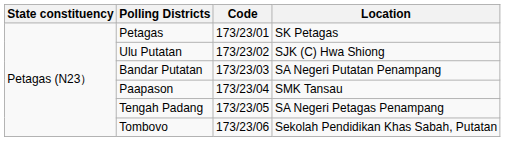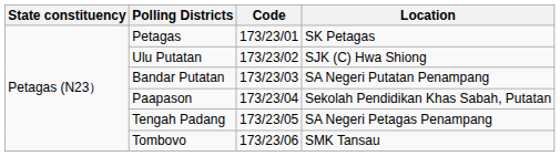Paapason | Location: SMK Tansau -> Sekolah Pendidikan Khas Sabah, Putatan
Tombovo | Location: Sekolah Pendidikan Khas Sabah, Putatan -> SMK Tansau
